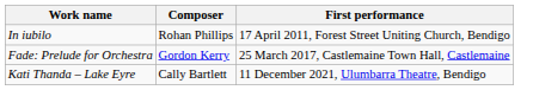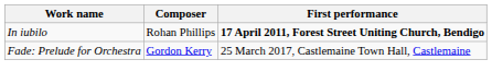In iubilo | First performance: normal -> bold
- row: Kati Thanda – Lake Eyre | Cally Bartlett | 11 December 2021, Ulumbarra Theatre, Bendigo
